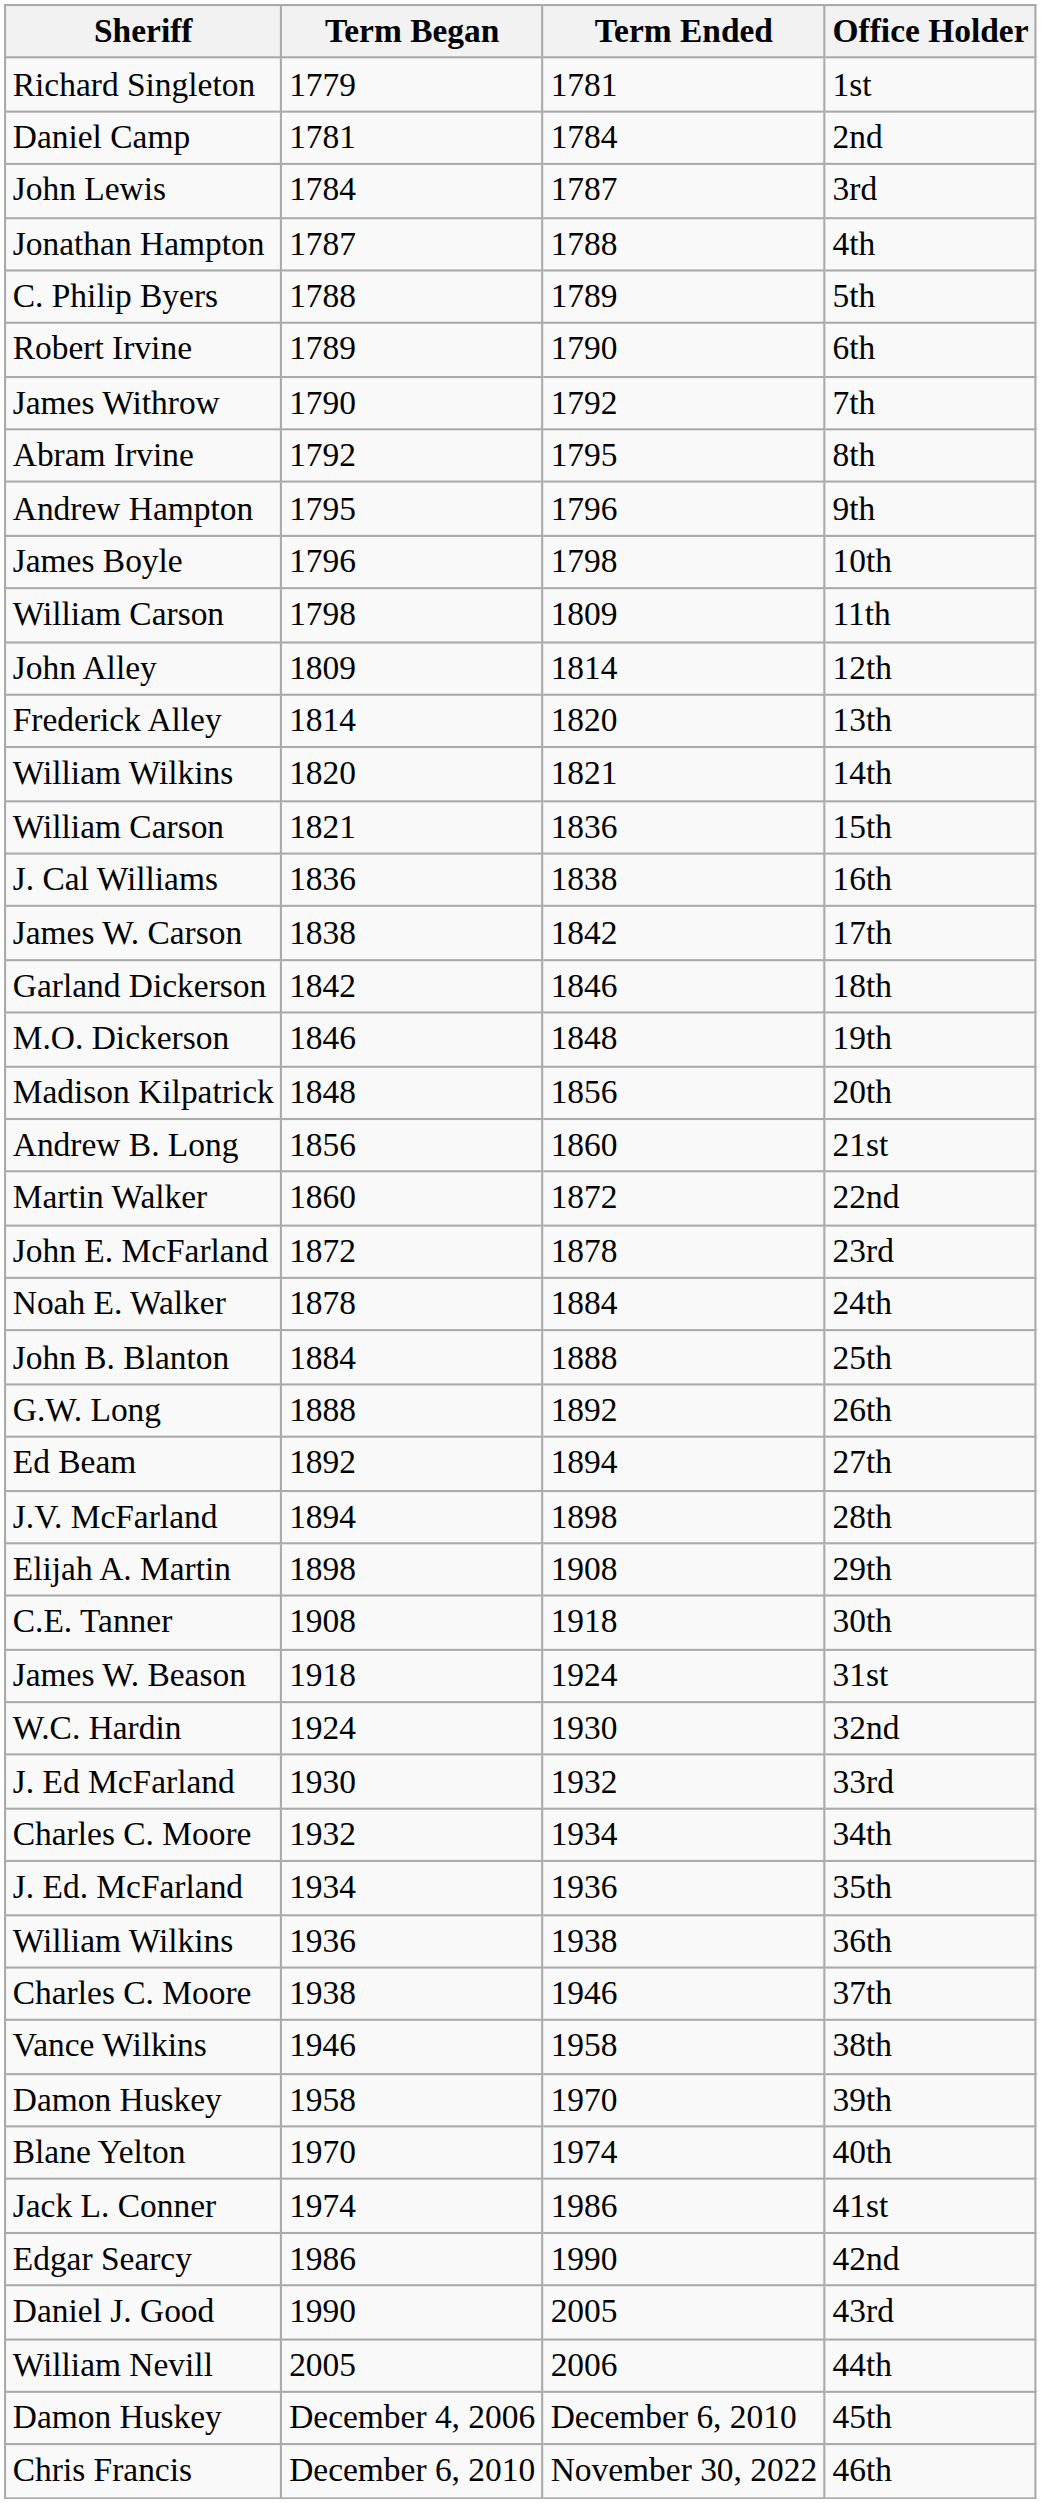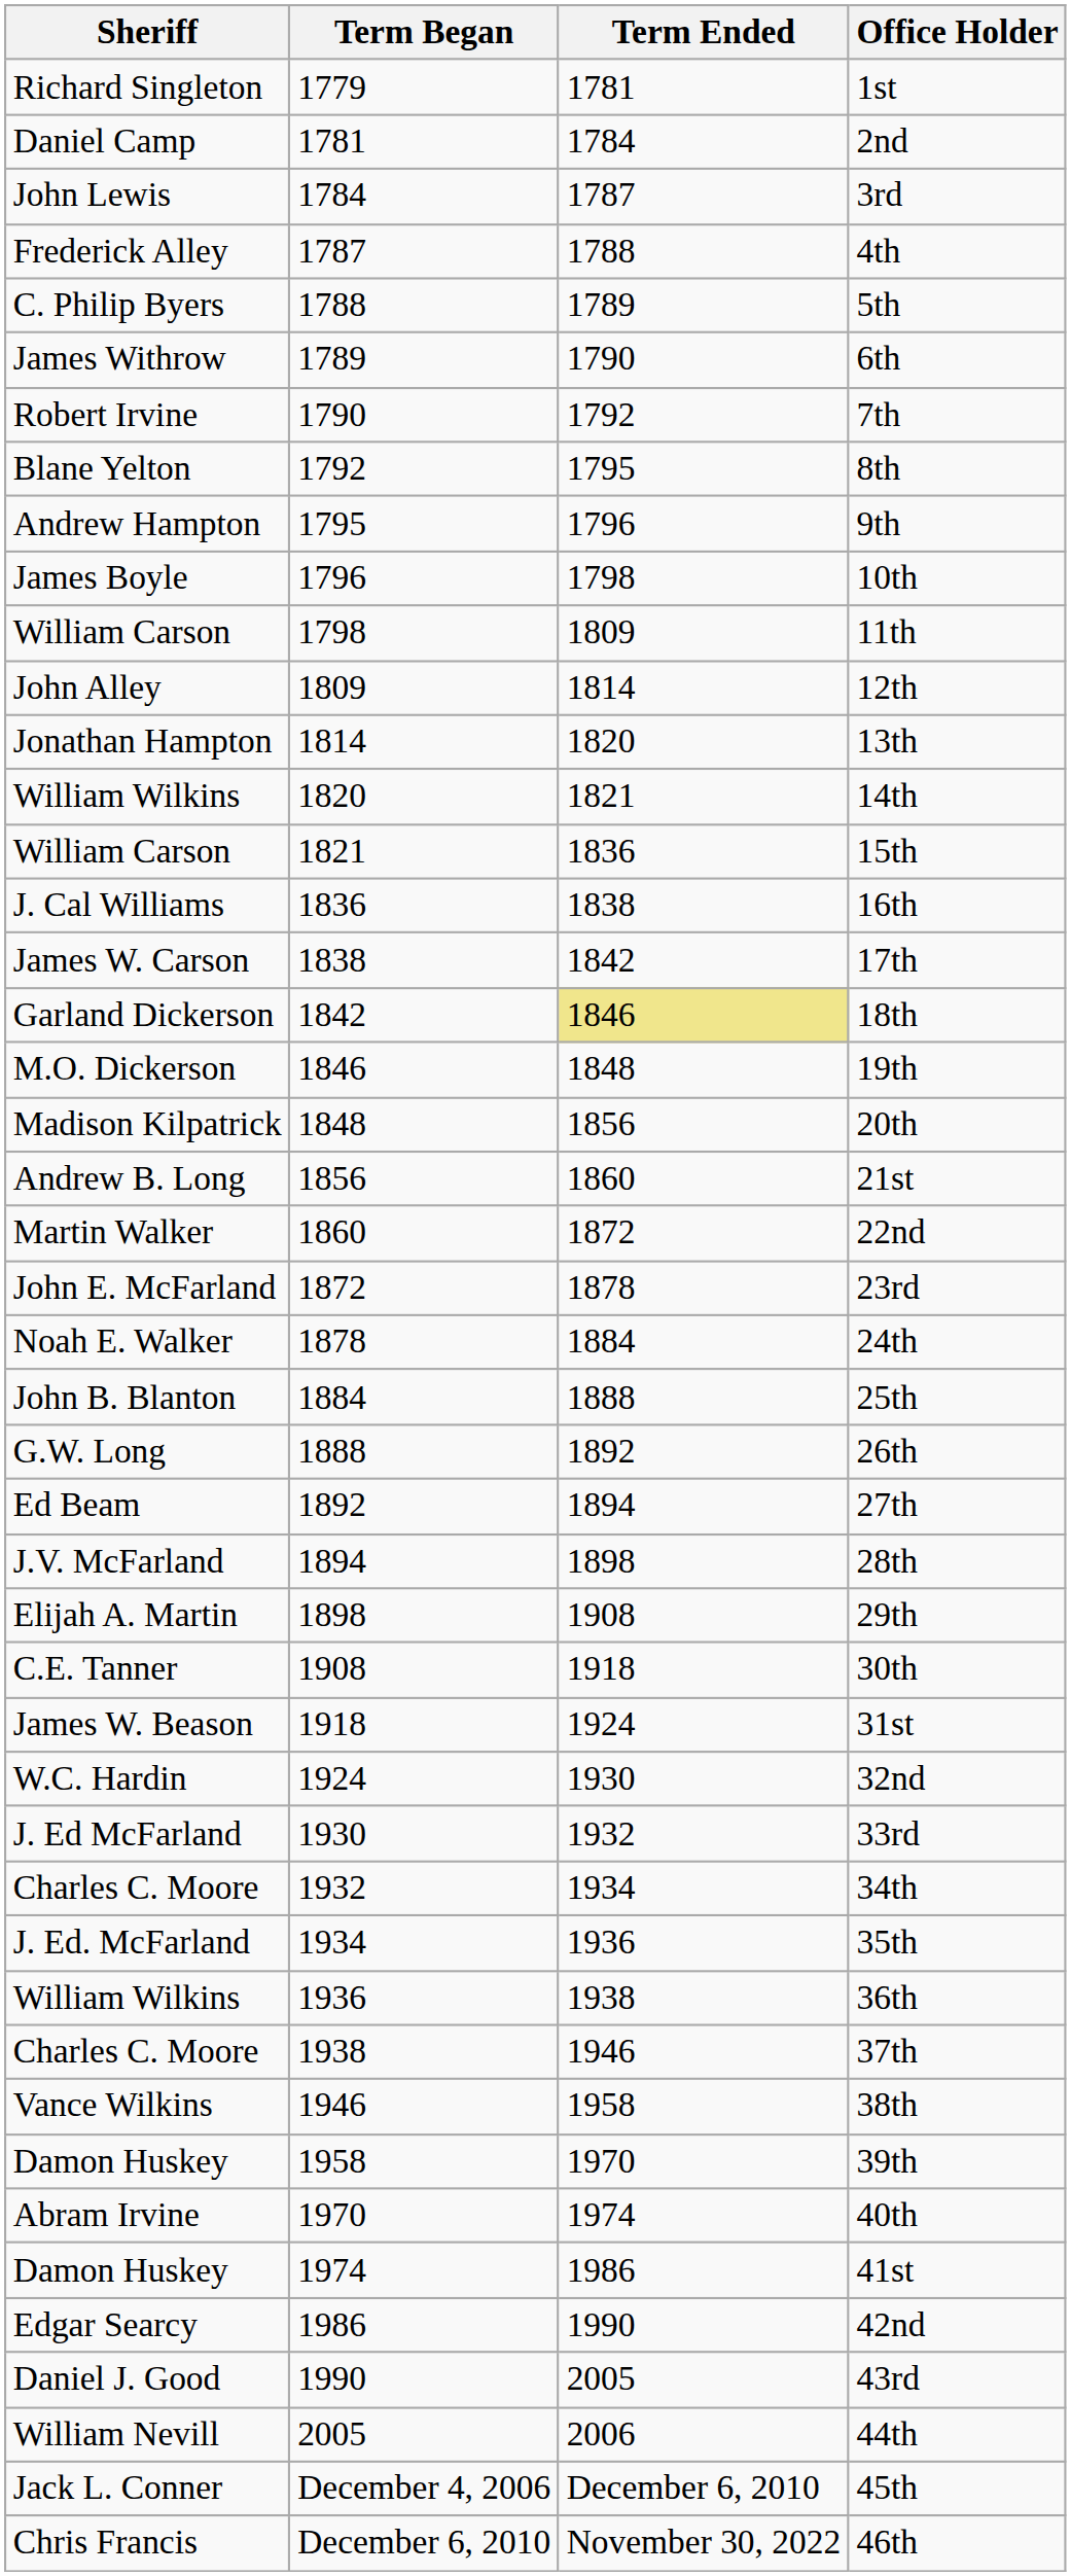4th | Sheriff: Jonathan Hampton -> Frederick Alley
6th | Sheriff: Robert Irvine -> James Withrow
7th | Sheriff: James Withrow -> Robert Irvine
8th | Sheriff: Abram Irvine -> Blane Yelton
13th | Sheriff: Frederick Alley -> Jonathan Hampton
18th | Term Ended: no background -> khaki background
40th | Sheriff: Blane Yelton -> Abram Irvine
41st | Sheriff: Jack L. Conner -> Damon Huskey
45th | Sheriff: Damon Huskey -> Jack L. Conner
